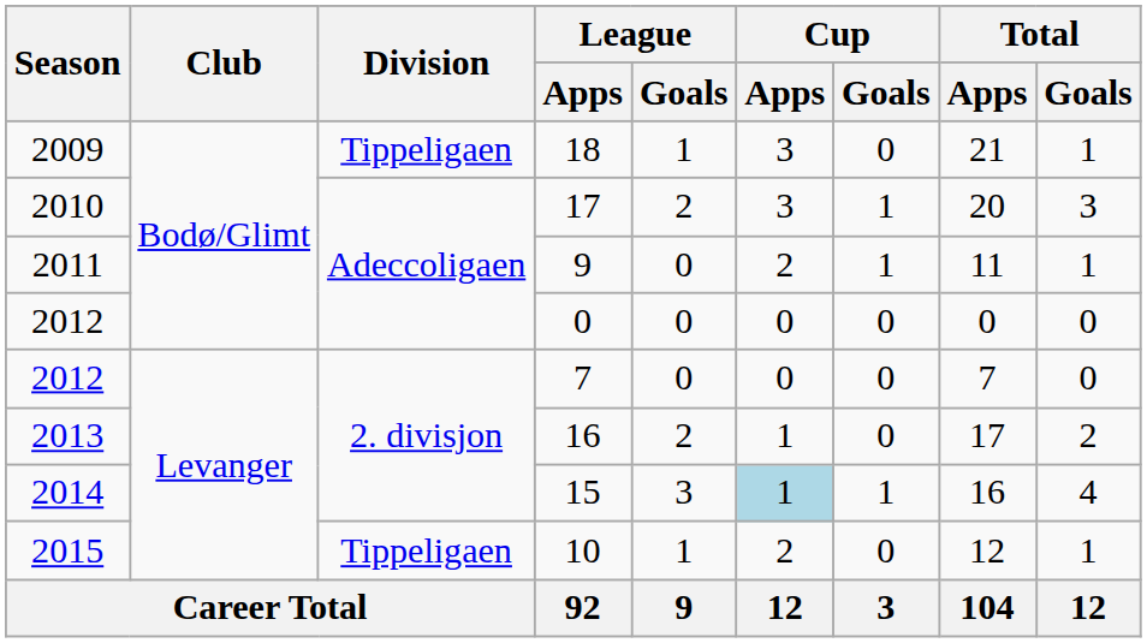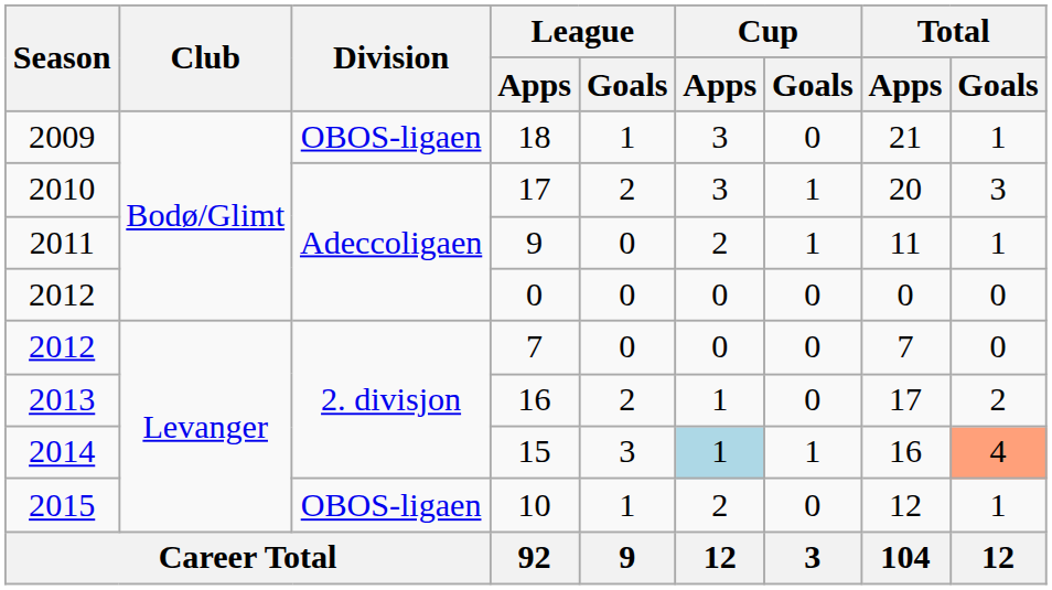18 | Division: Tippeligaen -> OBOS-ligaen
15 | Total / Goals: no background -> lightsalmon background
10 | Division: Tippeligaen -> OBOS-ligaen
